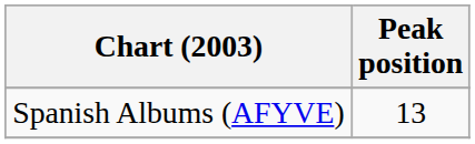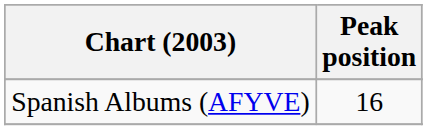Spanish Albums (AFYVE) | Peak position: 13 -> 16
